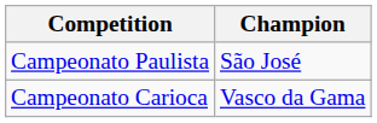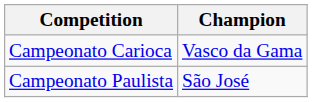rows swapped: Campeonato Carioca <-> Campeonato Paulista
